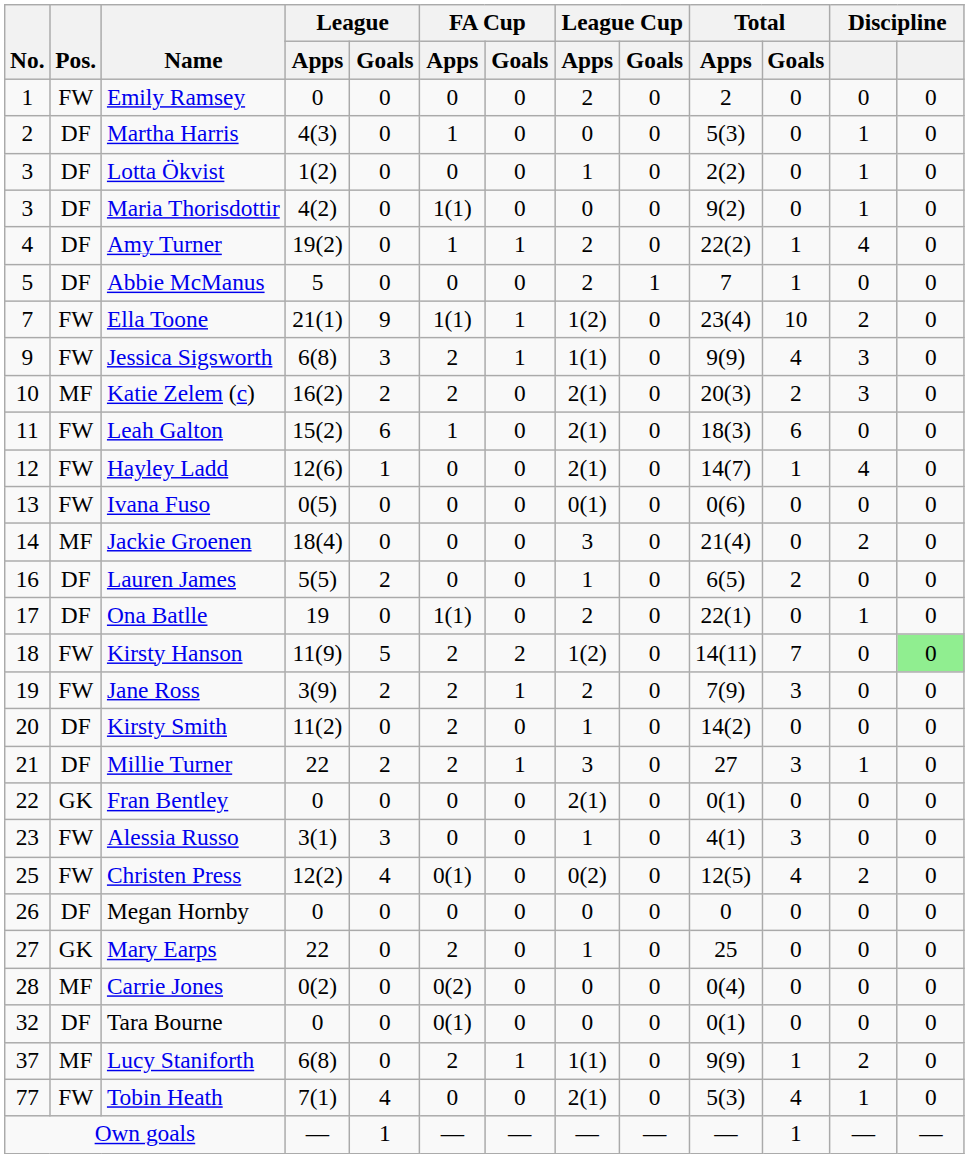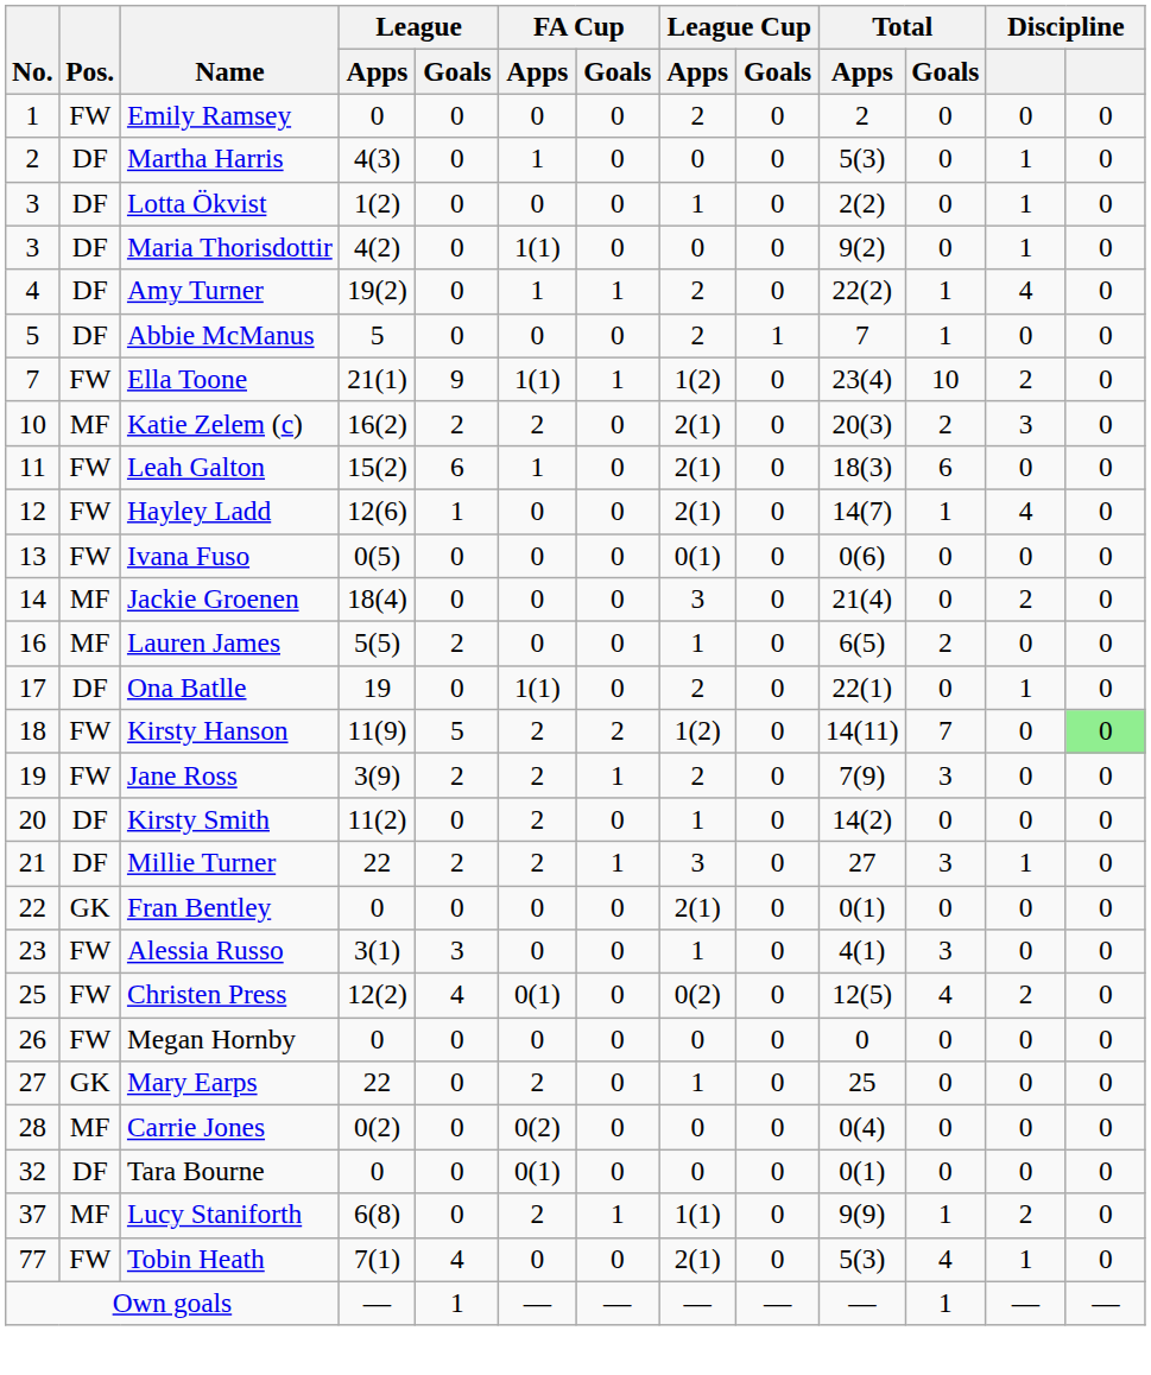- row: 9 | FW | Jessica Sigsworth | 6(8) | 3 | 2 | 1 | 1(1) | 0 | 9(9) | 4 | 3 | 0
Lauren James | Pos.: DF -> MF
Megan Hornby | Pos.: DF -> FW
